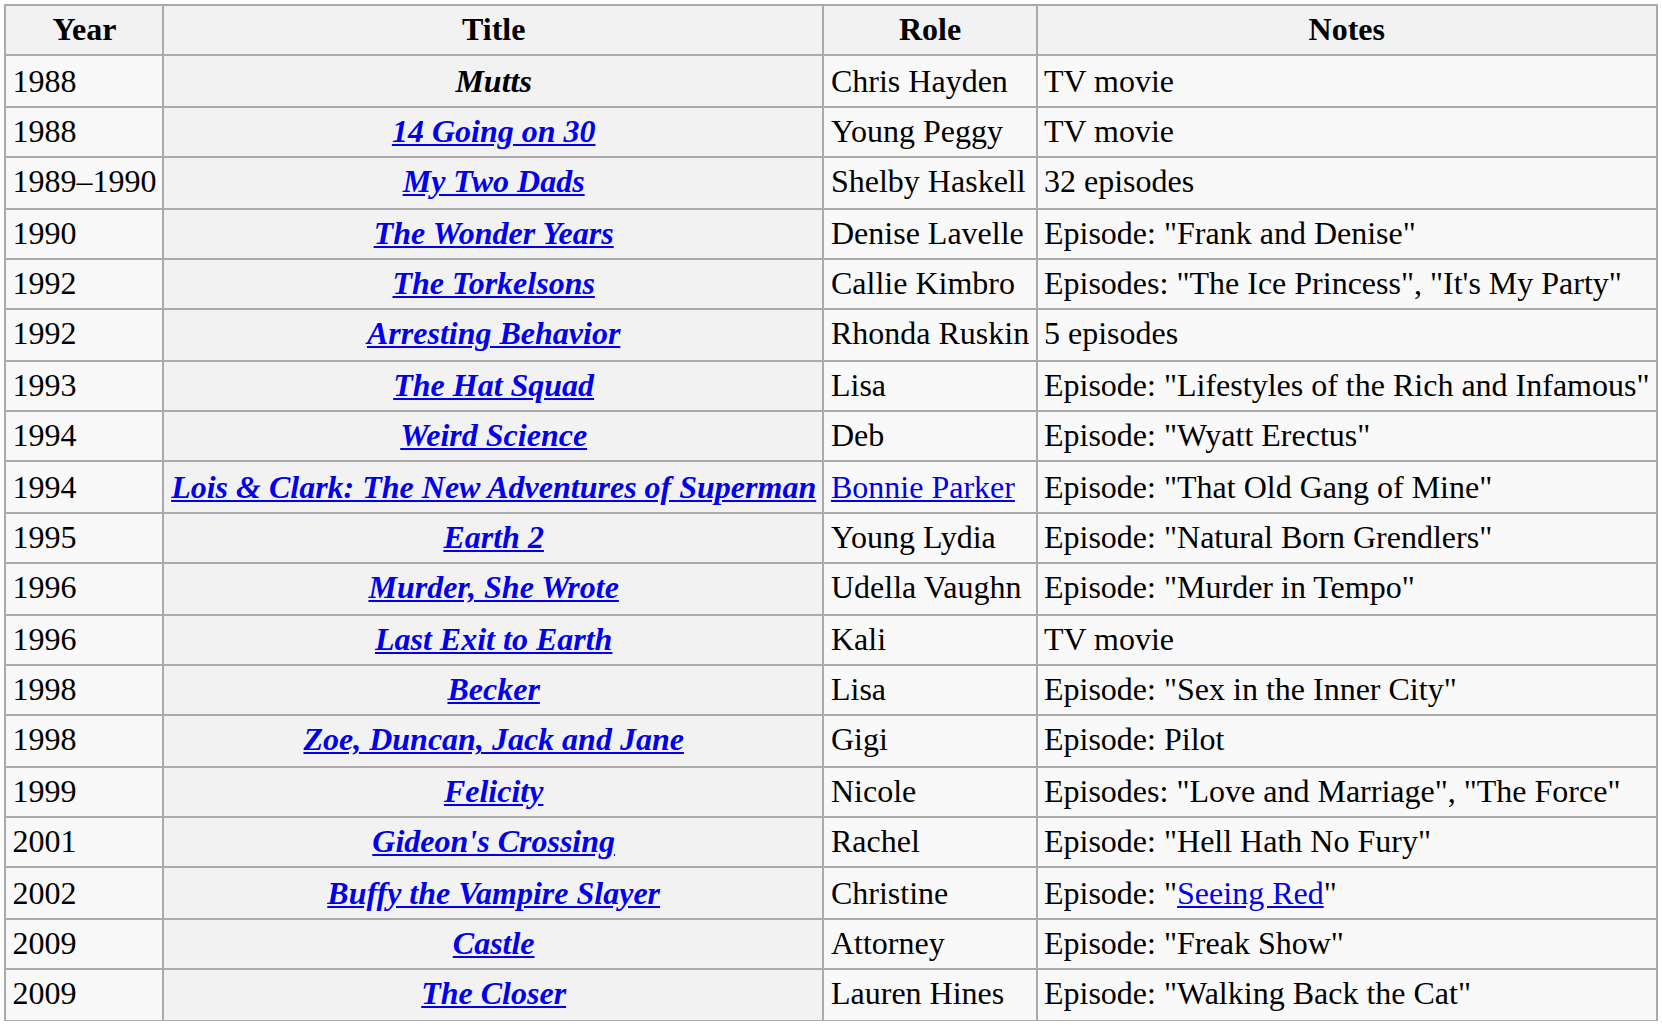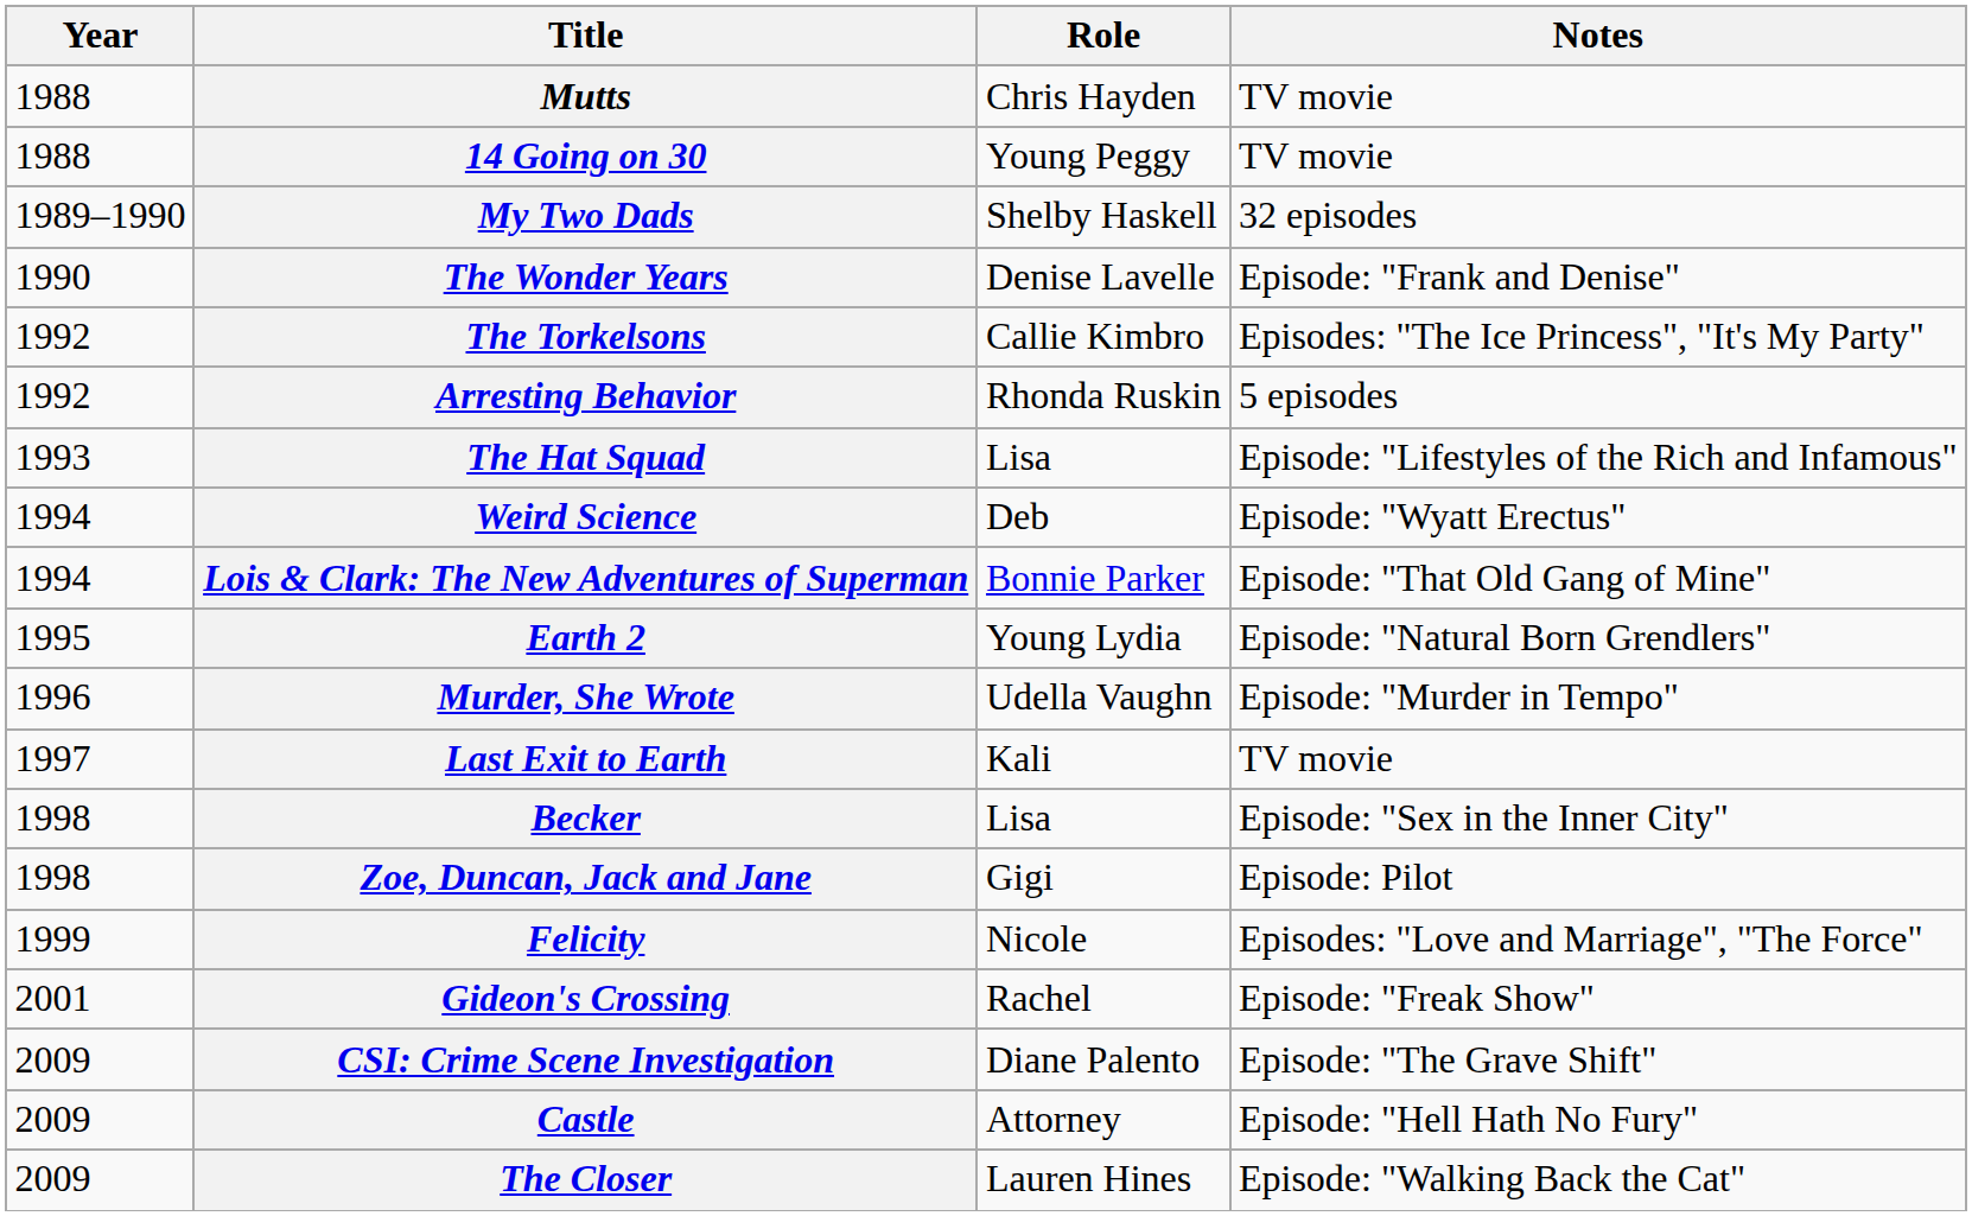Last Exit to Earth | Year: 1996 -> 1997
Gideon's Crossing | Notes: Episode: "Hell Hath No Fury" -> Episode: "Freak Show"
- row: 2002 | Buffy the Vampire Slayer | Christine | Episode: "Seeing Red"
+ row: 2009 | CSI: Crime Scene Investigation | Diane Palento | Episode: "The Grave Shift"
Castle | Notes: Episode: "Freak Show" -> Episode: "Hell Hath No Fury"
